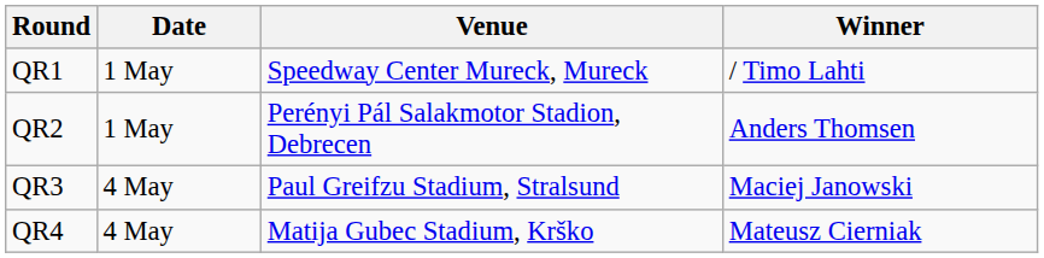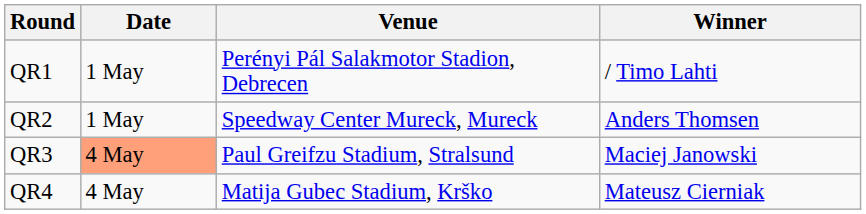QR1 | Venue: Speedway Center Mureck, Mureck -> Perényi Pál Salakmotor Stadion, Debrecen
QR2 | Venue: Perényi Pál Salakmotor Stadion, Debrecen -> Speedway Center Mureck, Mureck
QR3 | Date: no background -> lightsalmon background
